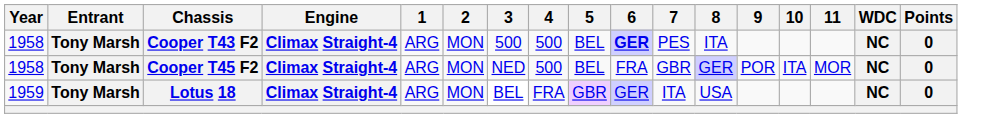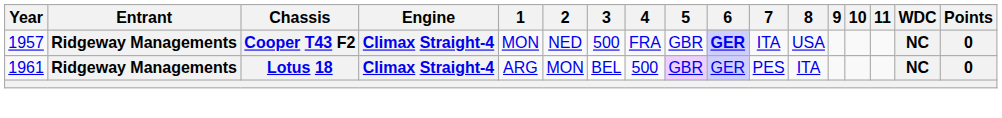Cooper T43 F2 | Year: 1958 -> 1957
Cooper T43 F2 | Entrant: Tony Marsh -> Ridgeway Managements
Cooper T43 F2 | 1: ARG -> MON
Cooper T43 F2 | 2: MON -> NED
Cooper T43 F2 | 4: 500 -> FRA
Cooper T43 F2 | 5: BEL -> GBR
Cooper T43 F2 | 7: PES -> ITA
Cooper T43 F2 | 8: ITA -> USA
- row: 1958 | Tony Marsh | Cooper T45 F2 | Climax Straight-4 | ARG | MON | NED | 500 | BEL | FRA | GBR | GER | POR | ITA | MOR | NC | 0
Lotus 18 | Year: 1959 -> 1961
Lotus 18 | Entrant: Tony Marsh -> Ridgeway Managements
Lotus 18 | 4: FRA -> 500
Lotus 18 | 7: ITA -> PES
Lotus 18 | 8: USA -> ITA
